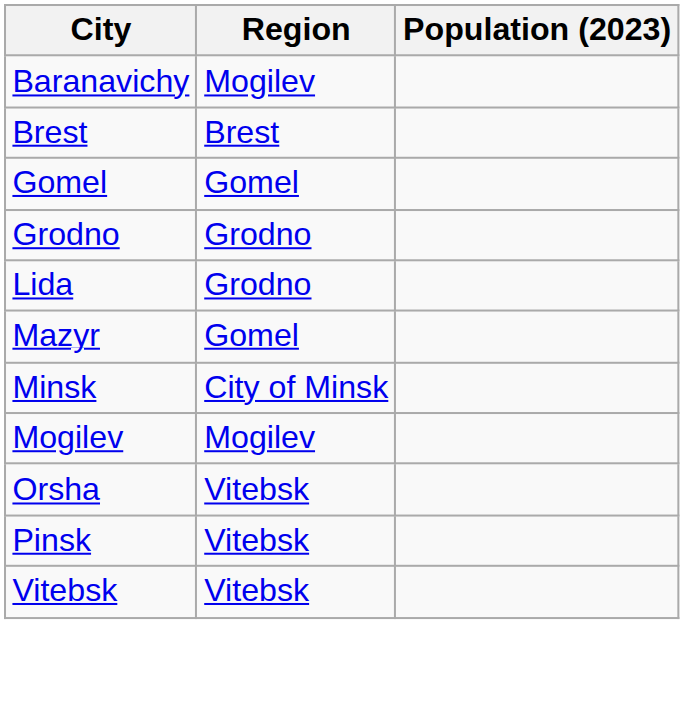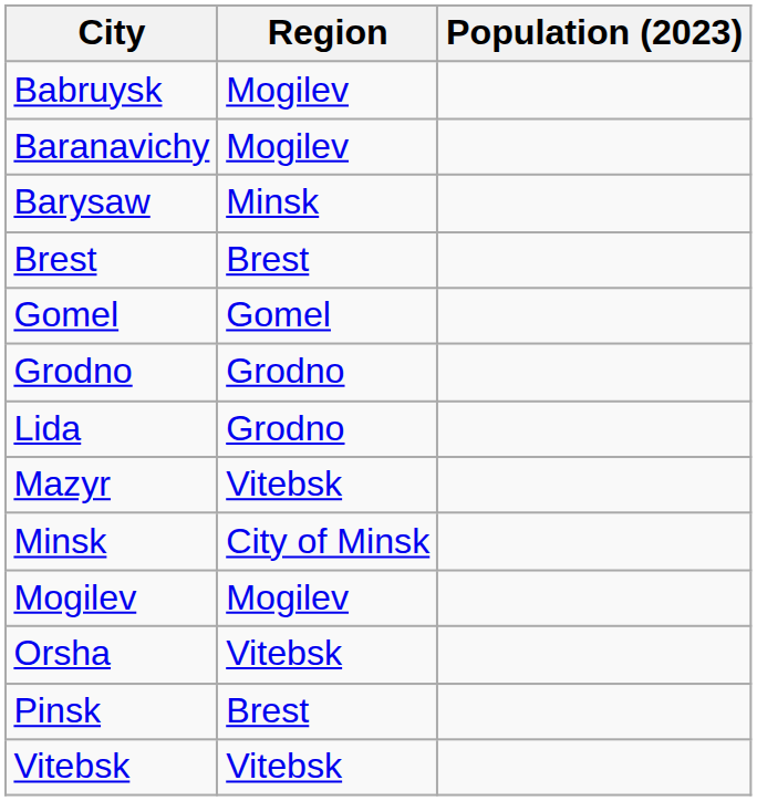+ row: Babruysk | Mogilev
+ row: Barysaw | Minsk
Mazyr | Region: Gomel -> Vitebsk
Pinsk | Region: Vitebsk -> Brest
